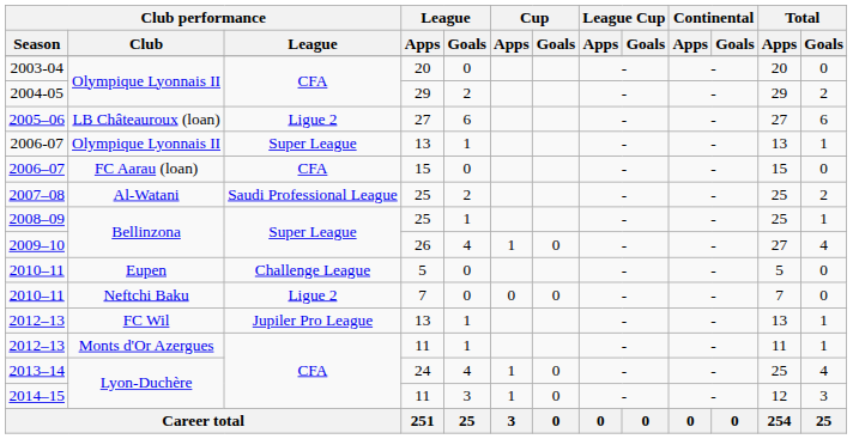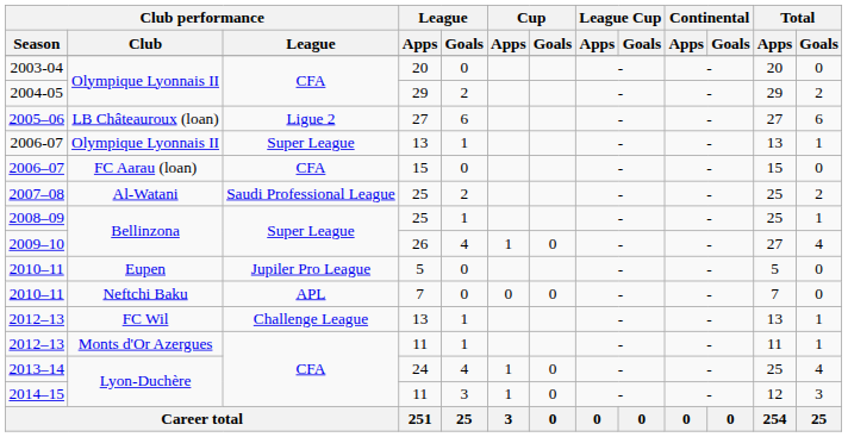2010–11 / 5 | Club performance / League: Challenge League -> Jupiler Pro League
2010–11 / 7 | Club performance / League: Ligue 2 -> APL
2012–13 / 13 | Club performance / League: Jupiler Pro League -> Challenge League
